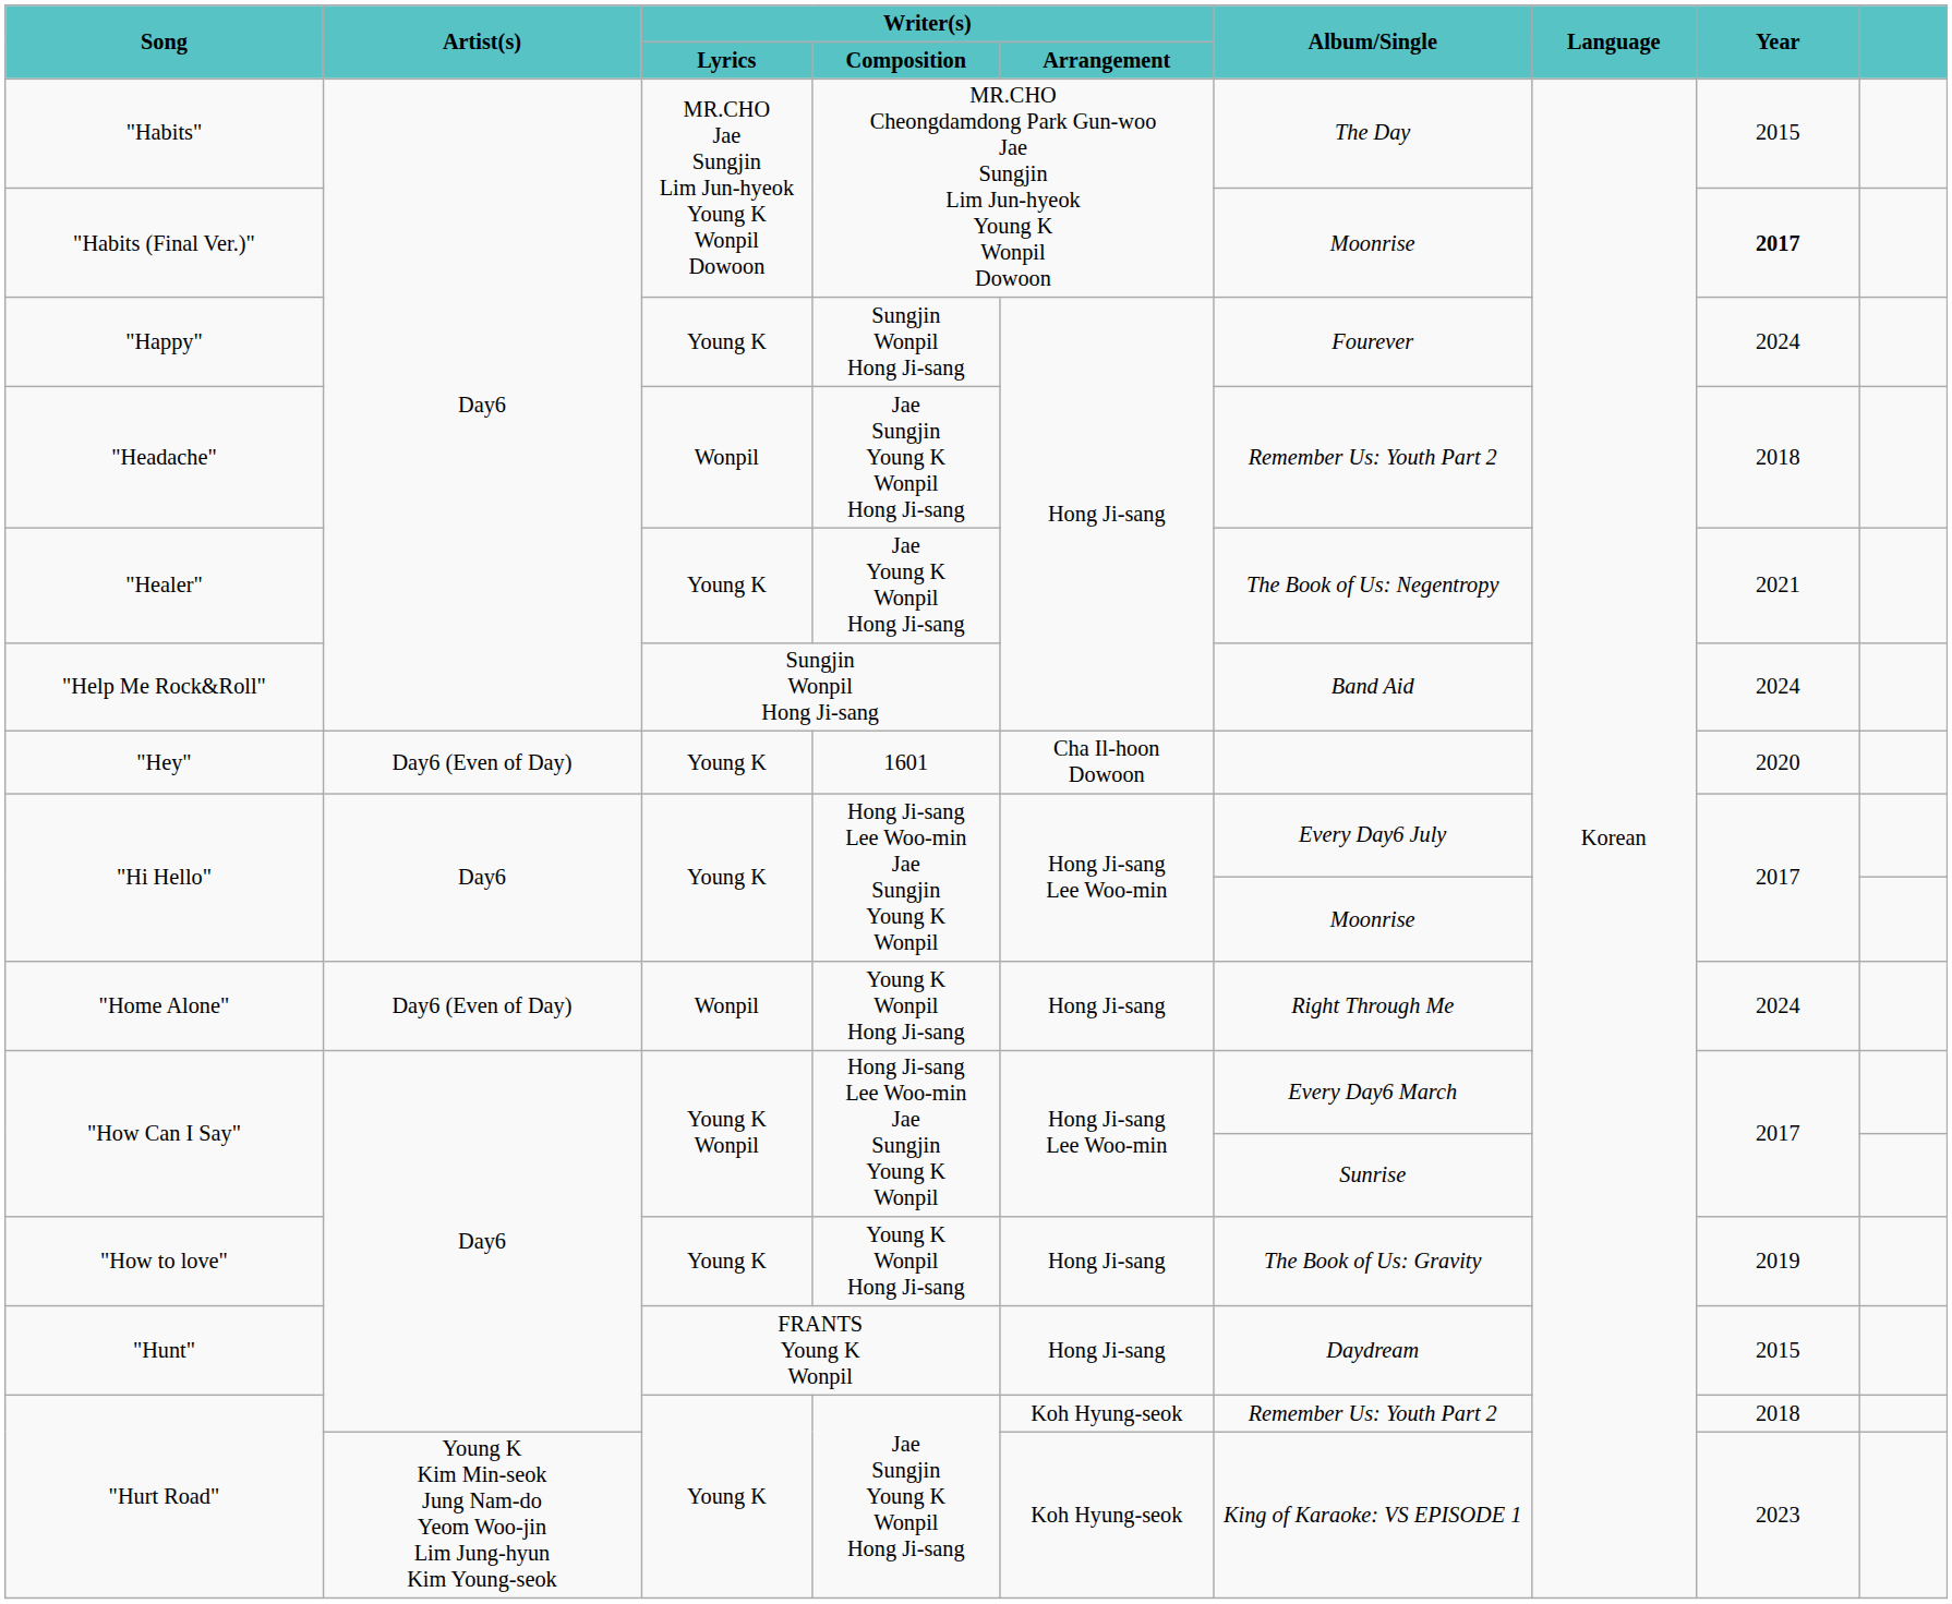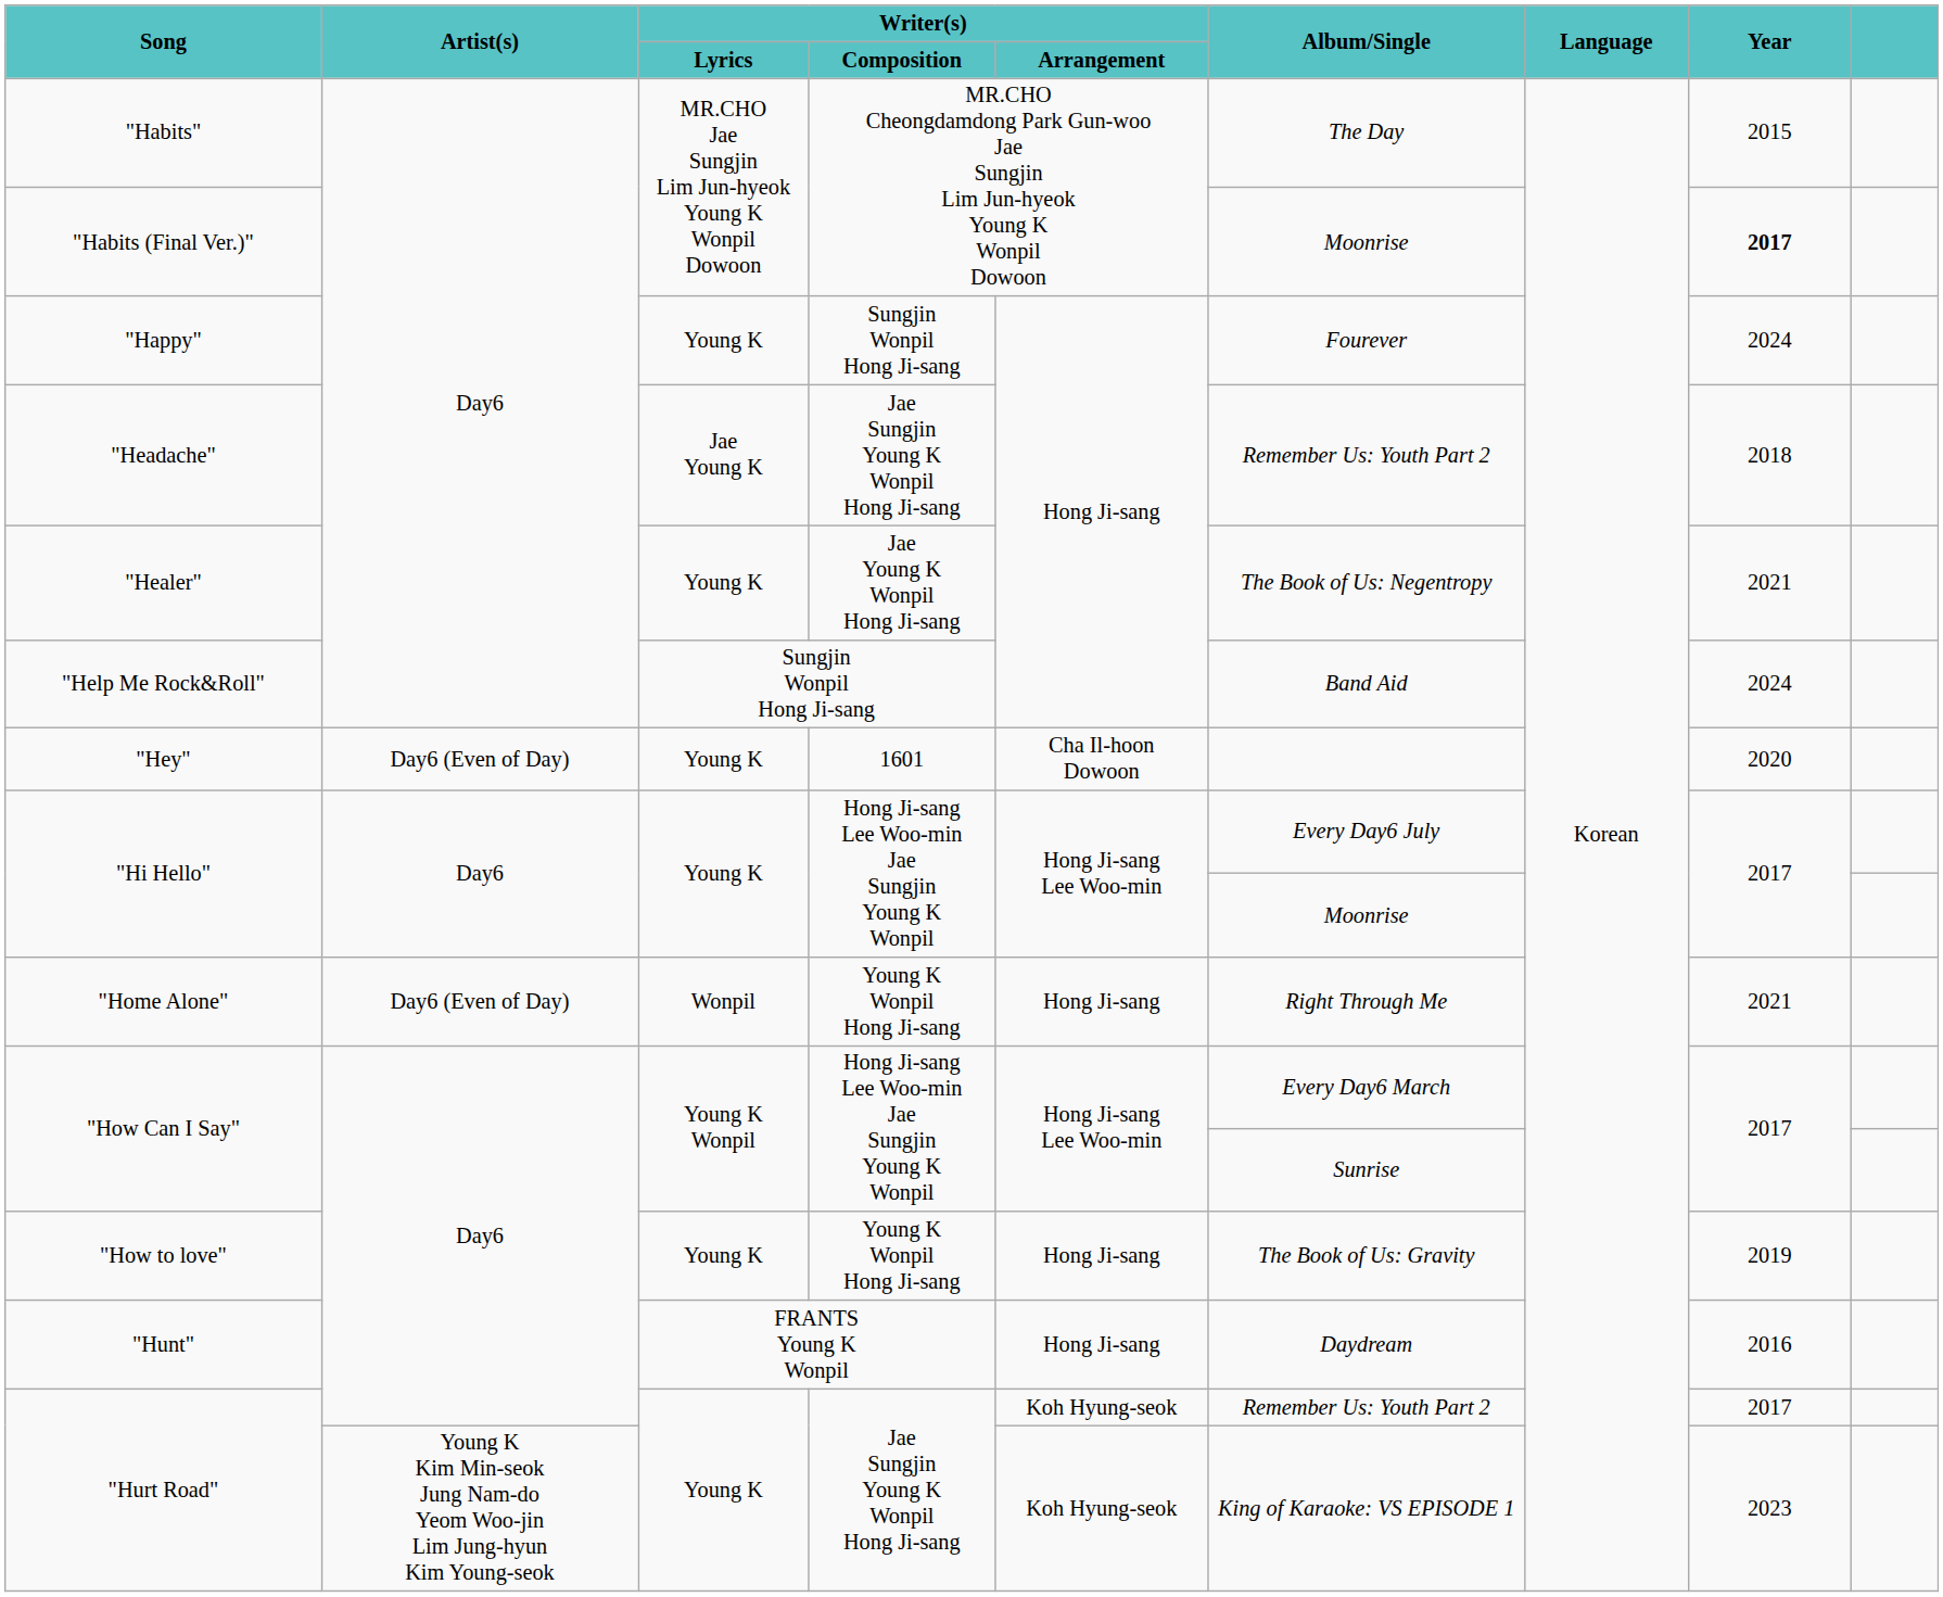"Headache" | Writer(s) / Lyrics: Wonpil -> Jae Young K
"Home Alone" | Year: 2024 -> 2021
"Hunt" | Year: 2015 -> 2016
"Hurt Road" / Day6 | Year: 2018 -> 2017
